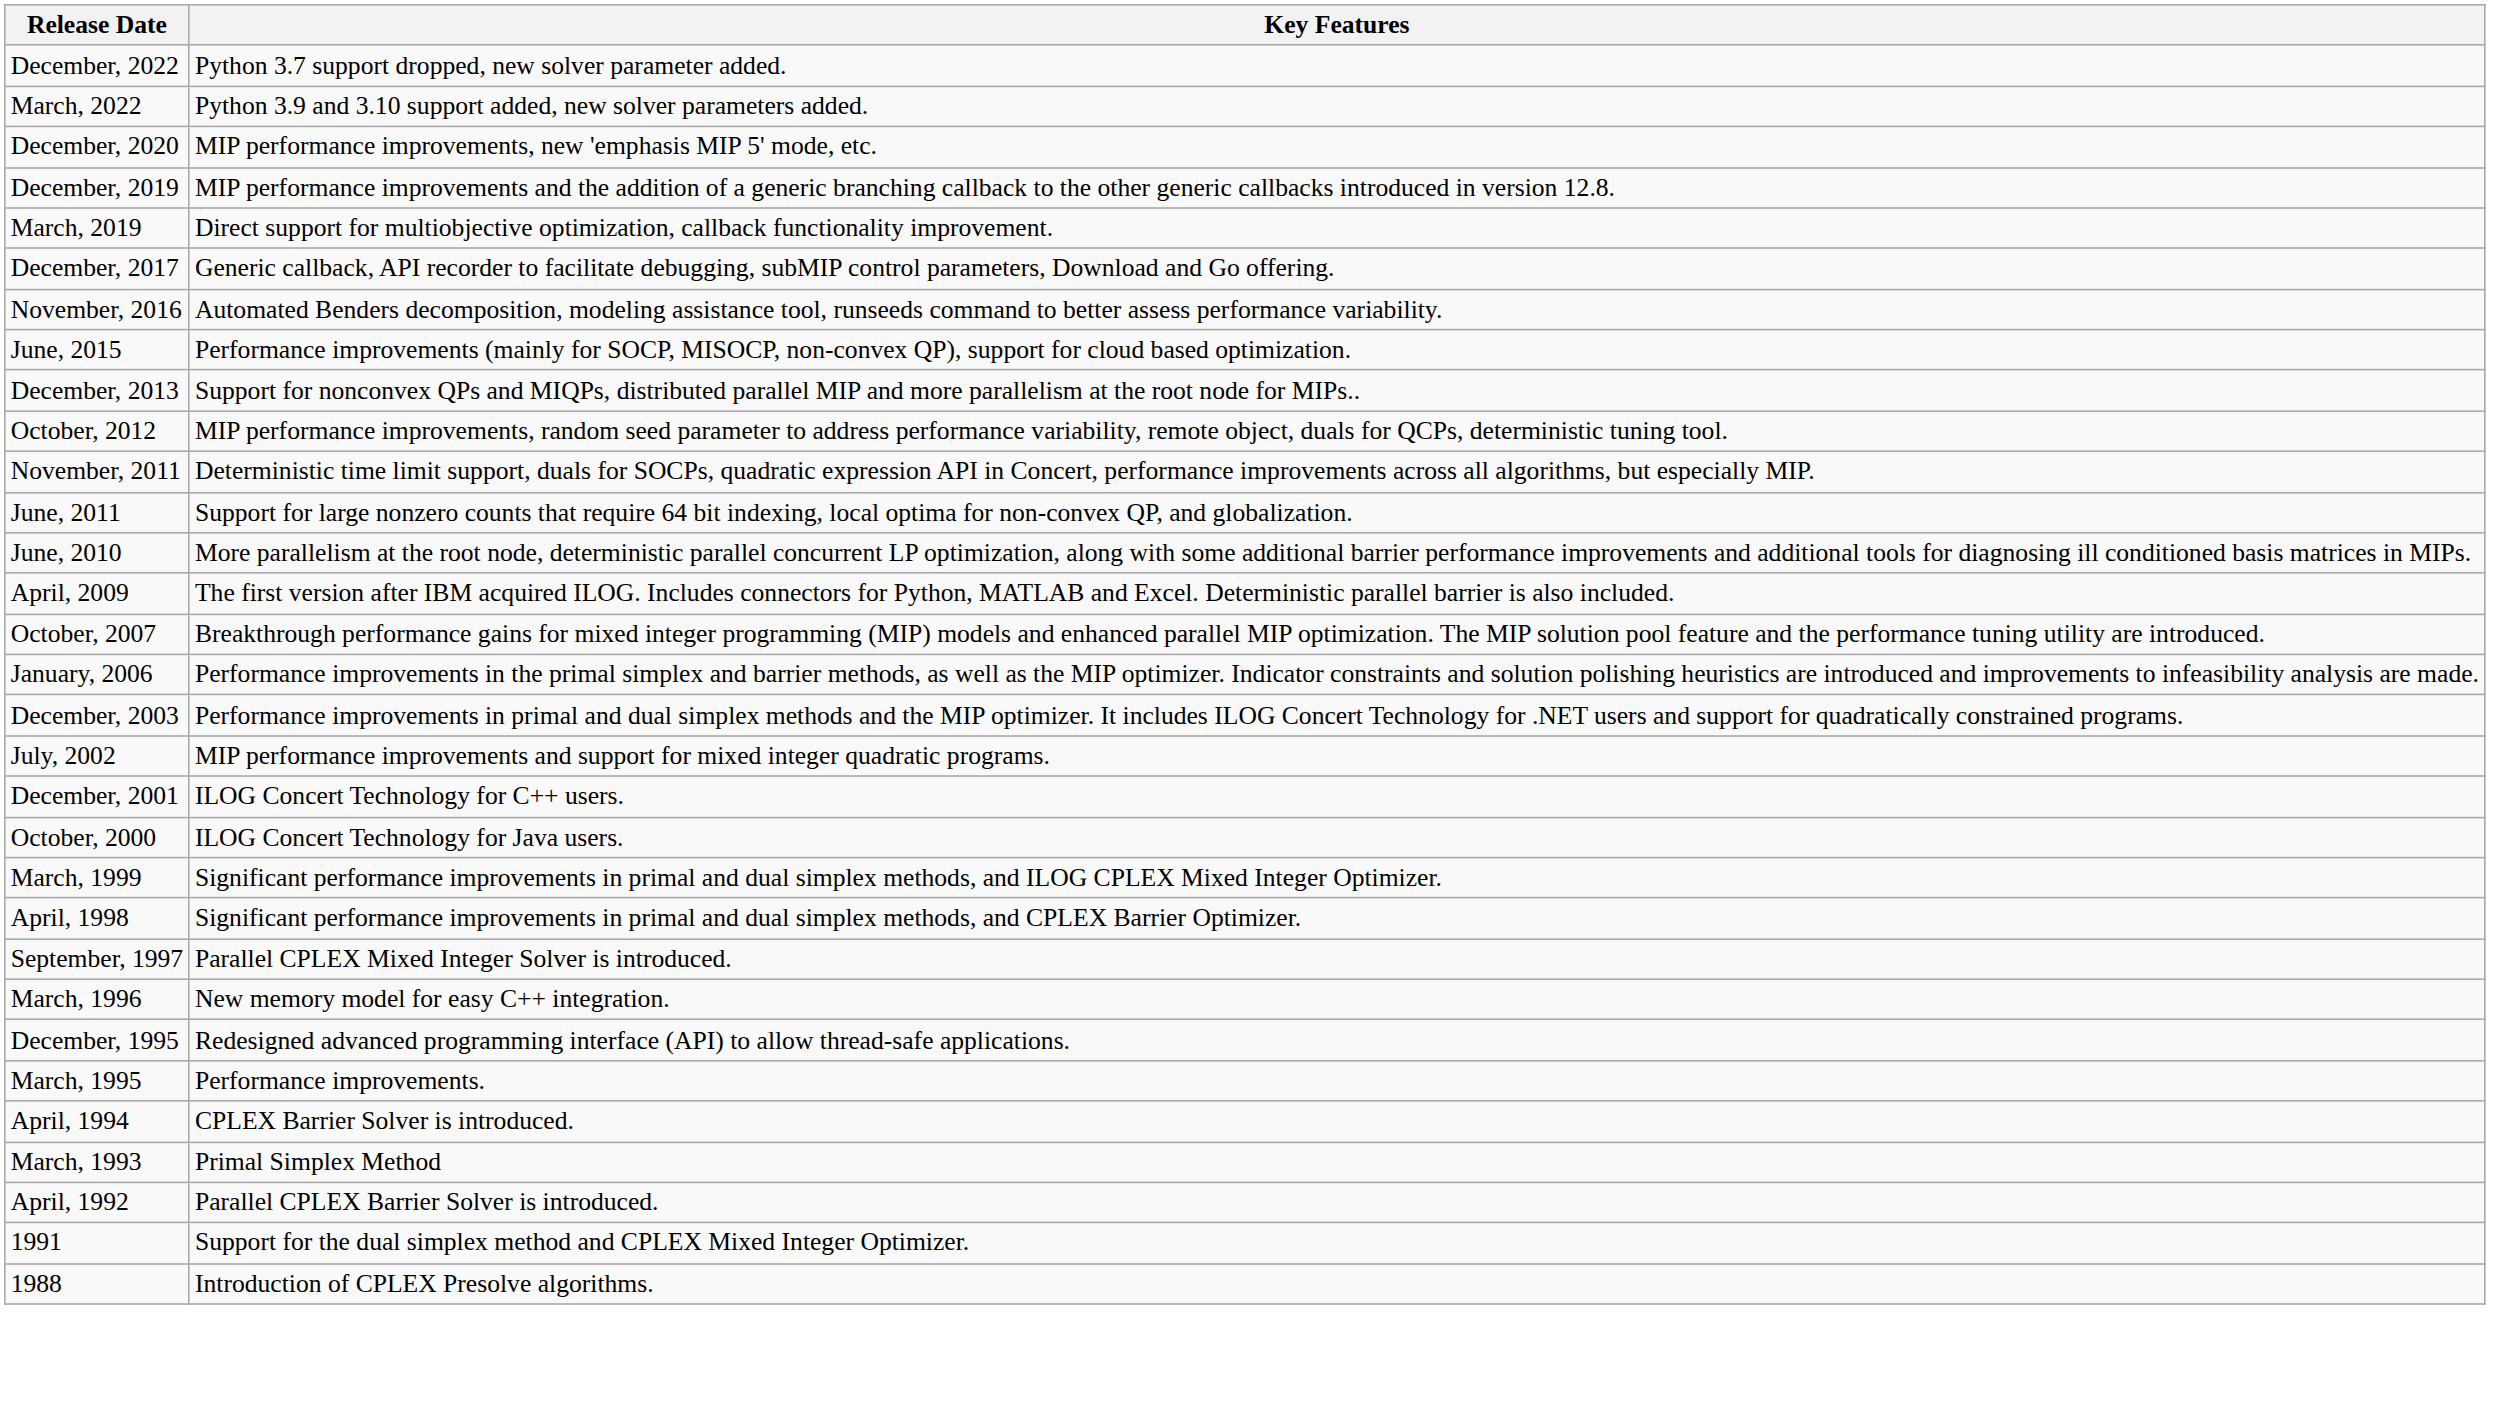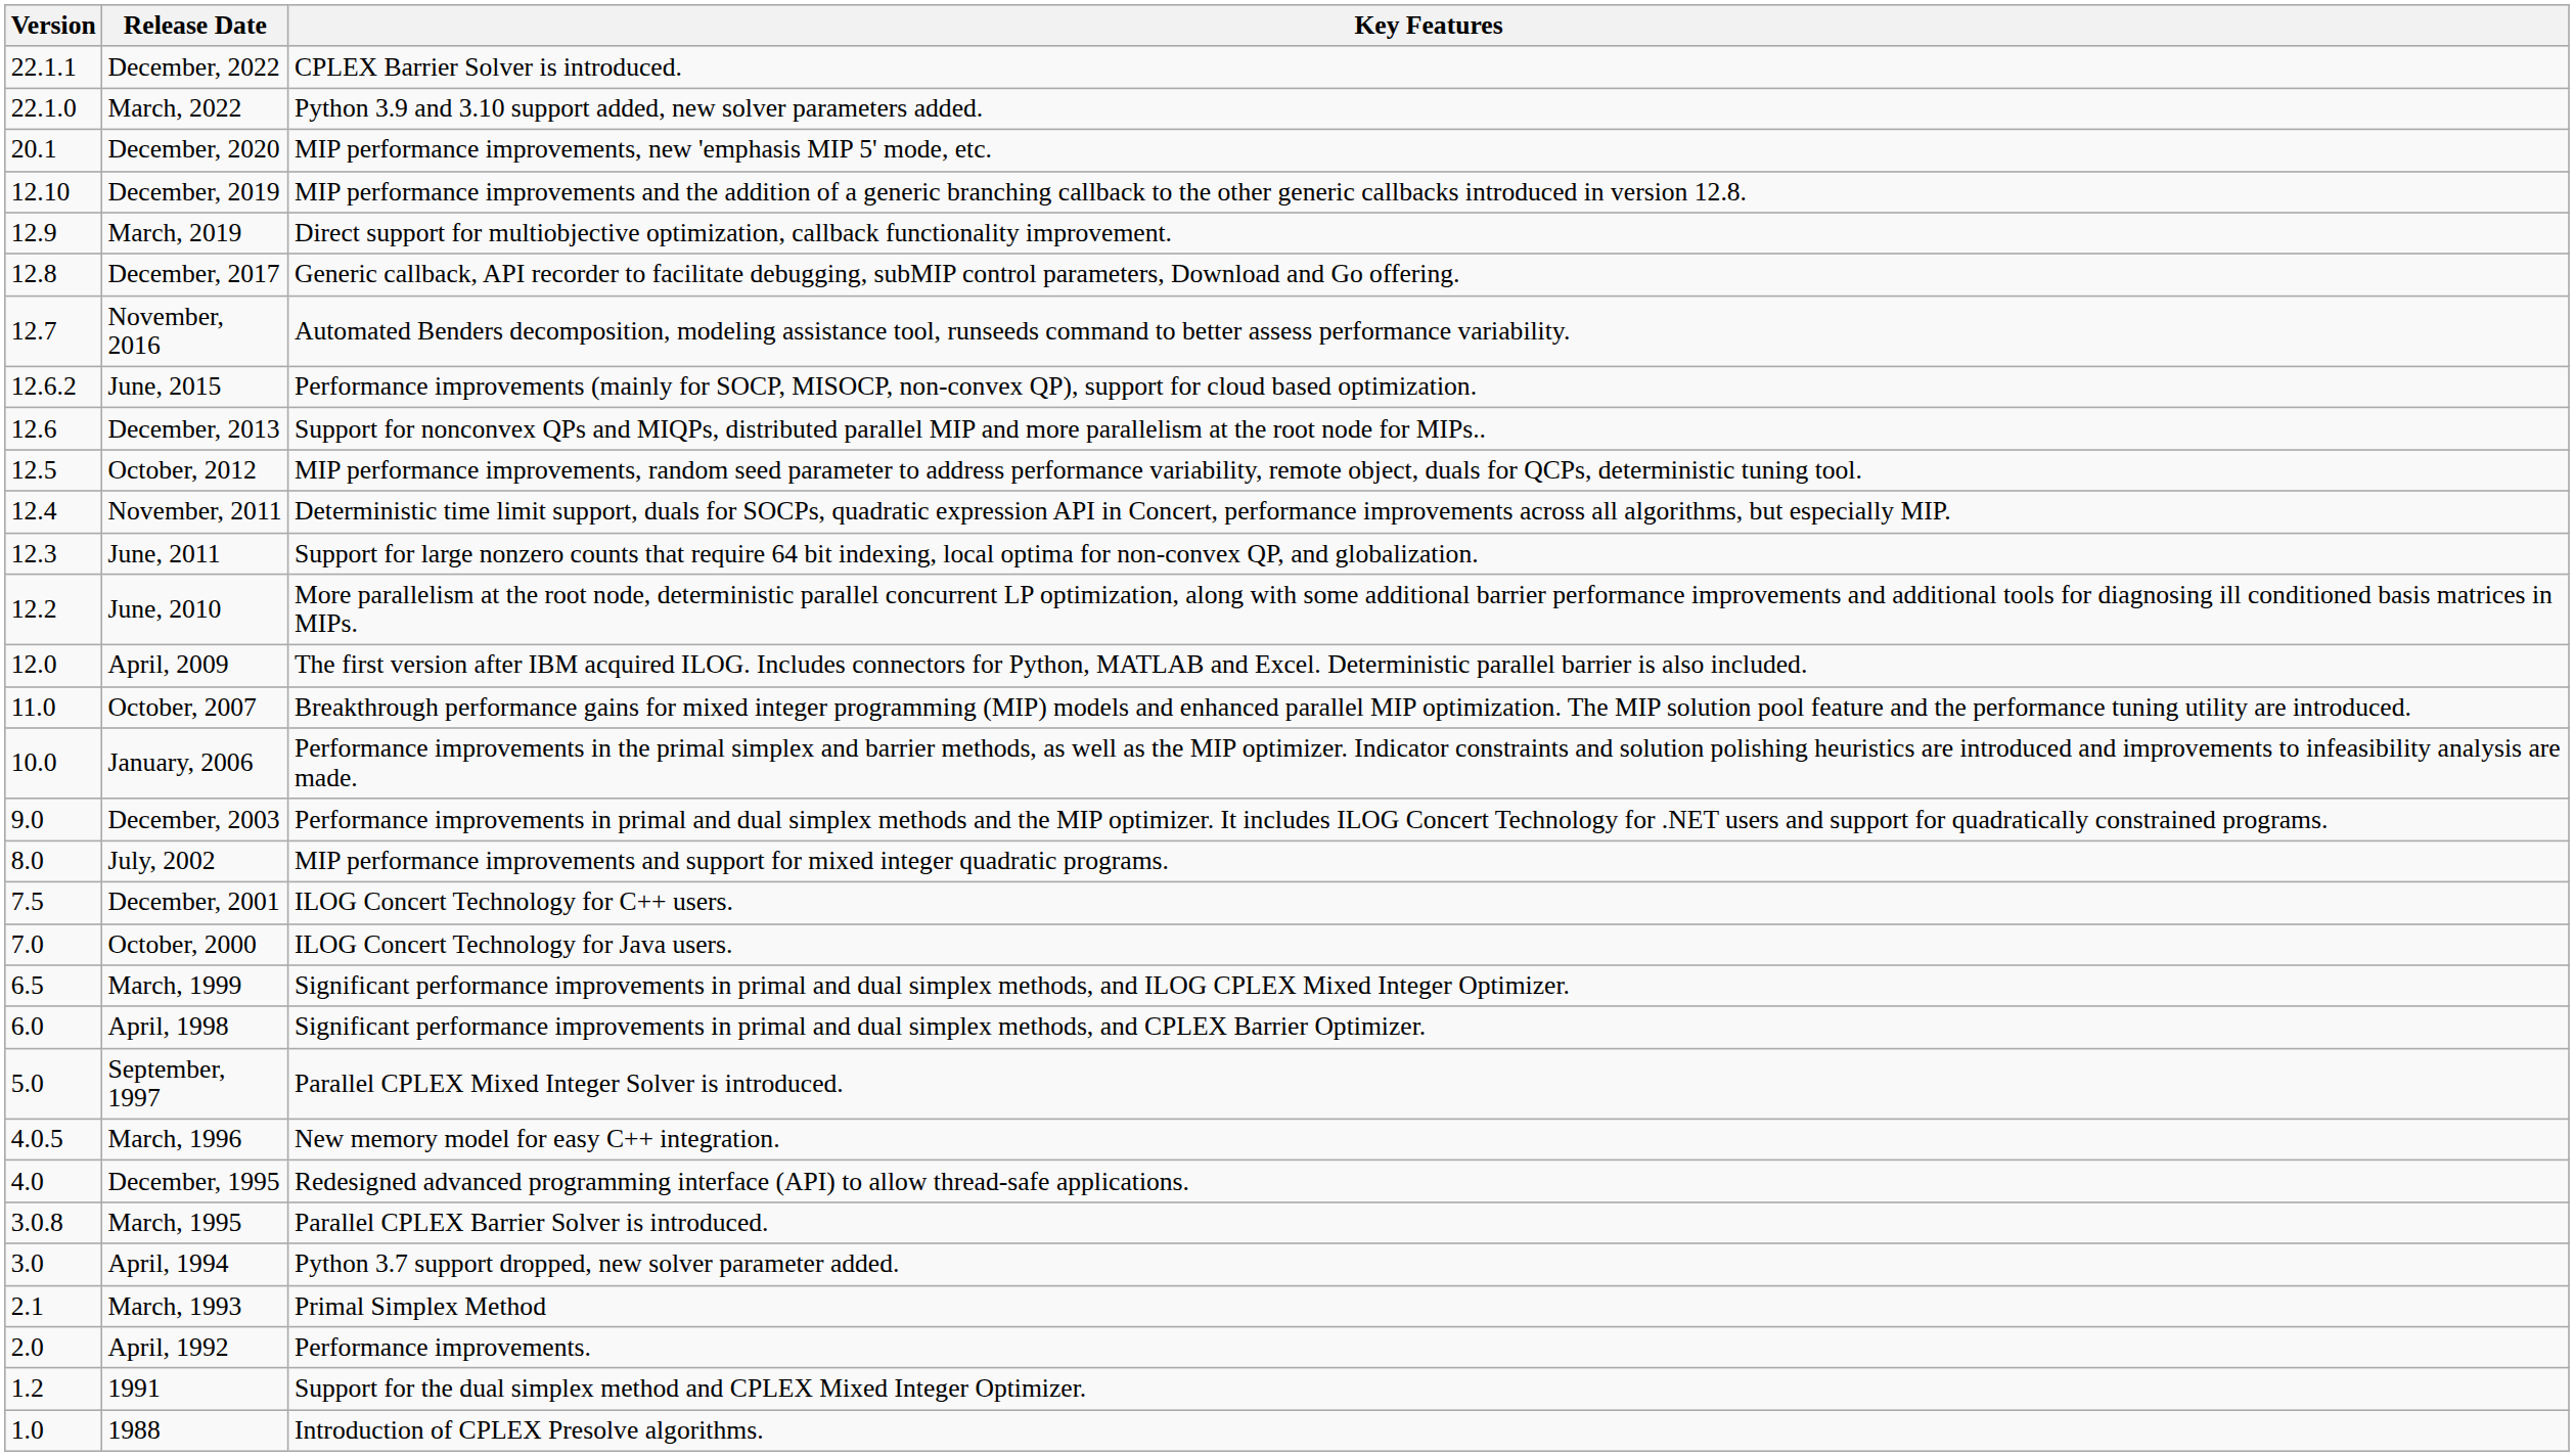+ column: Version | 22.1.1 | 22.1.0 | 20.1 | 12.10 | 12.9 | 12.8 | 12.7 | 12.6.2 | 12.6 | 12.5 | 12.4 | 12.3 | 12.2 | 12.0 | 11.0 | 10.0 | 9.0 | 8.0 | 7.5 | 7.0 | 6.5 | 6.0 | 5.0 | 4.0.5 | 4.0 | 3.0.8 | 3.0 | 2.1 | 2.0 | 1.2 | 1.0
December, 2022 | Key Features: Python 3.7 support dropped, new solver parameter added. -> CPLEX Barrier Solver is introduced.
March, 1995 | Key Features: Performance improvements. -> Parallel CPLEX Barrier Solver is introduced.
April, 1994 | Key Features: CPLEX Barrier Solver is introduced. -> Python 3.7 support dropped, new solver parameter added.
April, 1992 | Key Features: Parallel CPLEX Barrier Solver is introduced. -> Performance improvements.
